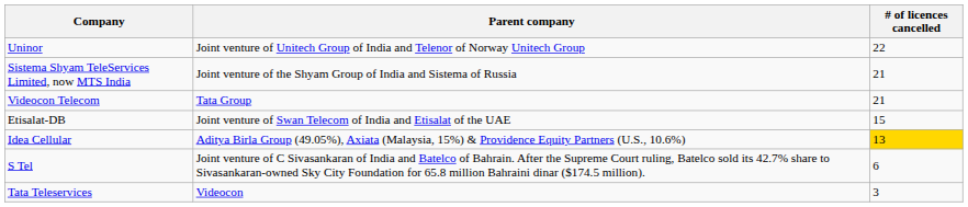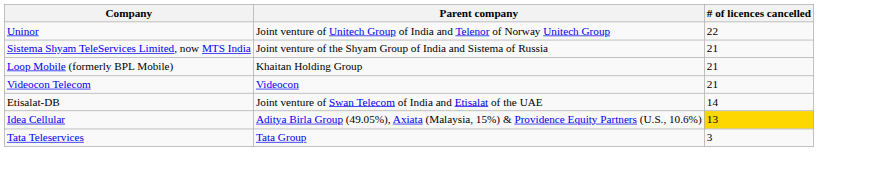+ row: Loop Mobile (formerly BPL Mobile) | Khaitan Holding Group | 21
Videocon Telecom | Parent company: Tata Group -> Videocon
Etisalat-DB | # of licences cancelled: 15 -> 14
- row: S Tel | Joint venture of C Sivasankaran of India and Batelco of Bahrain. After the Supreme Court ruling, Batelco sold its 42.7% share to Sivasankaran-owned Sky City Foundation for 65.8 million Bahraini dinar ($174.5 million). | 6
Tata Teleservices | Parent company: Videocon -> Tata Group
